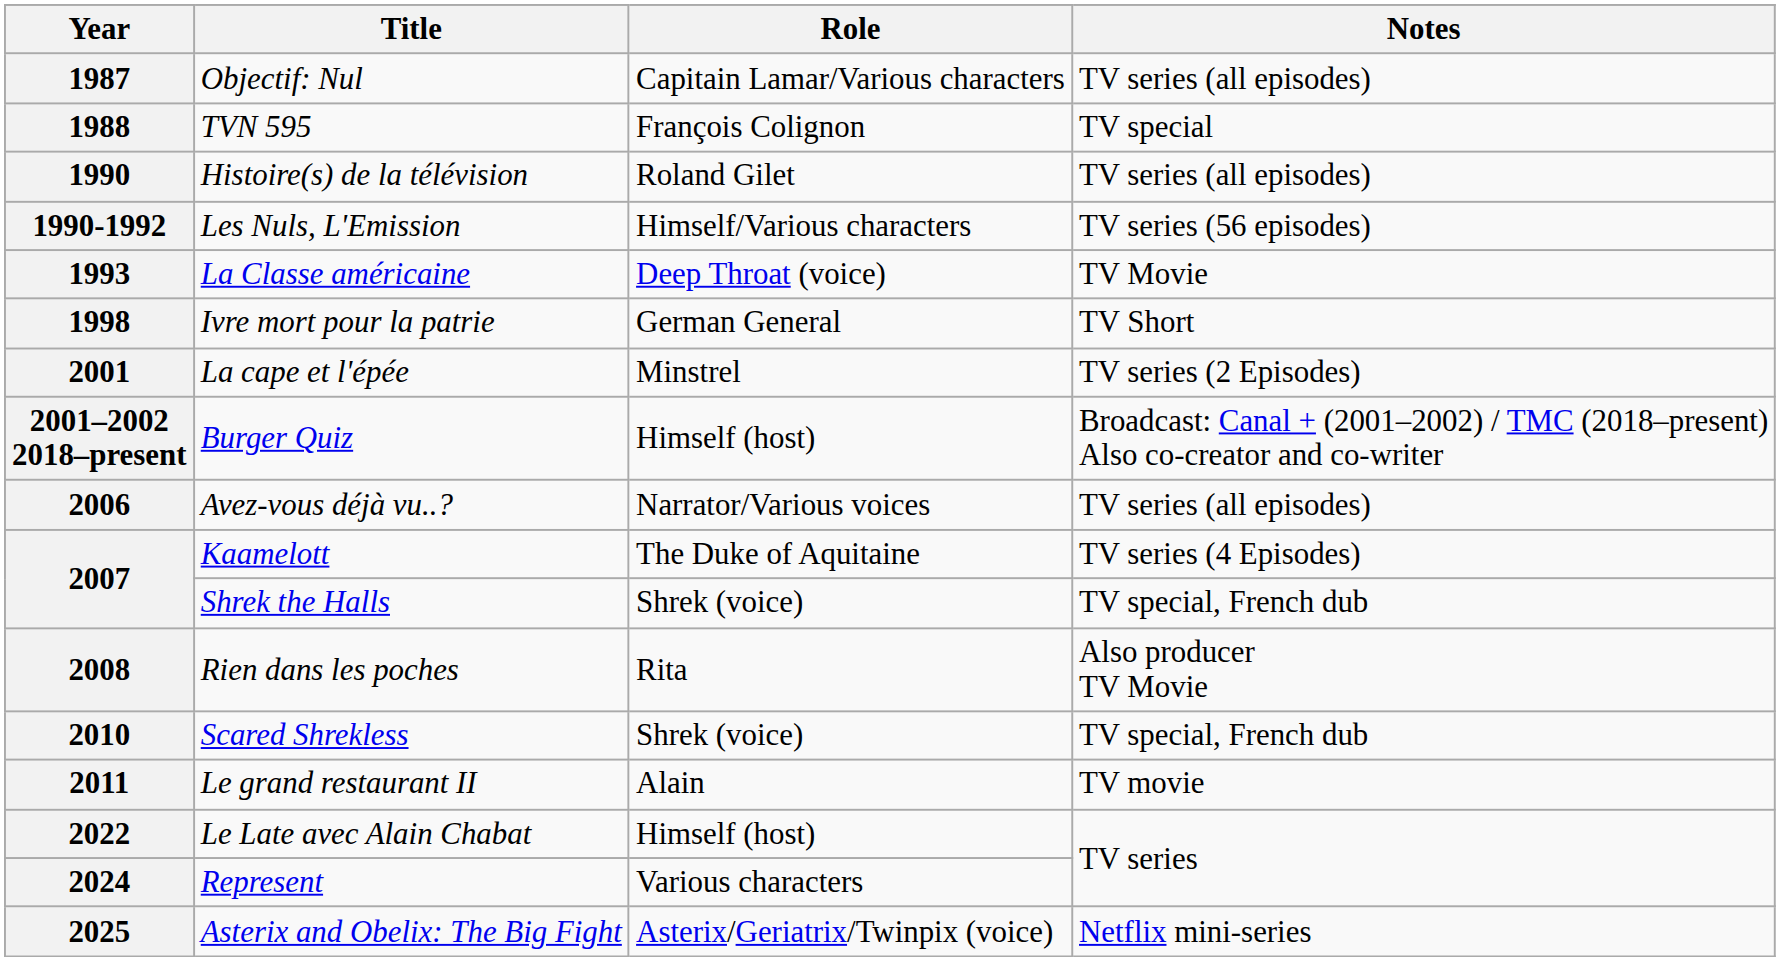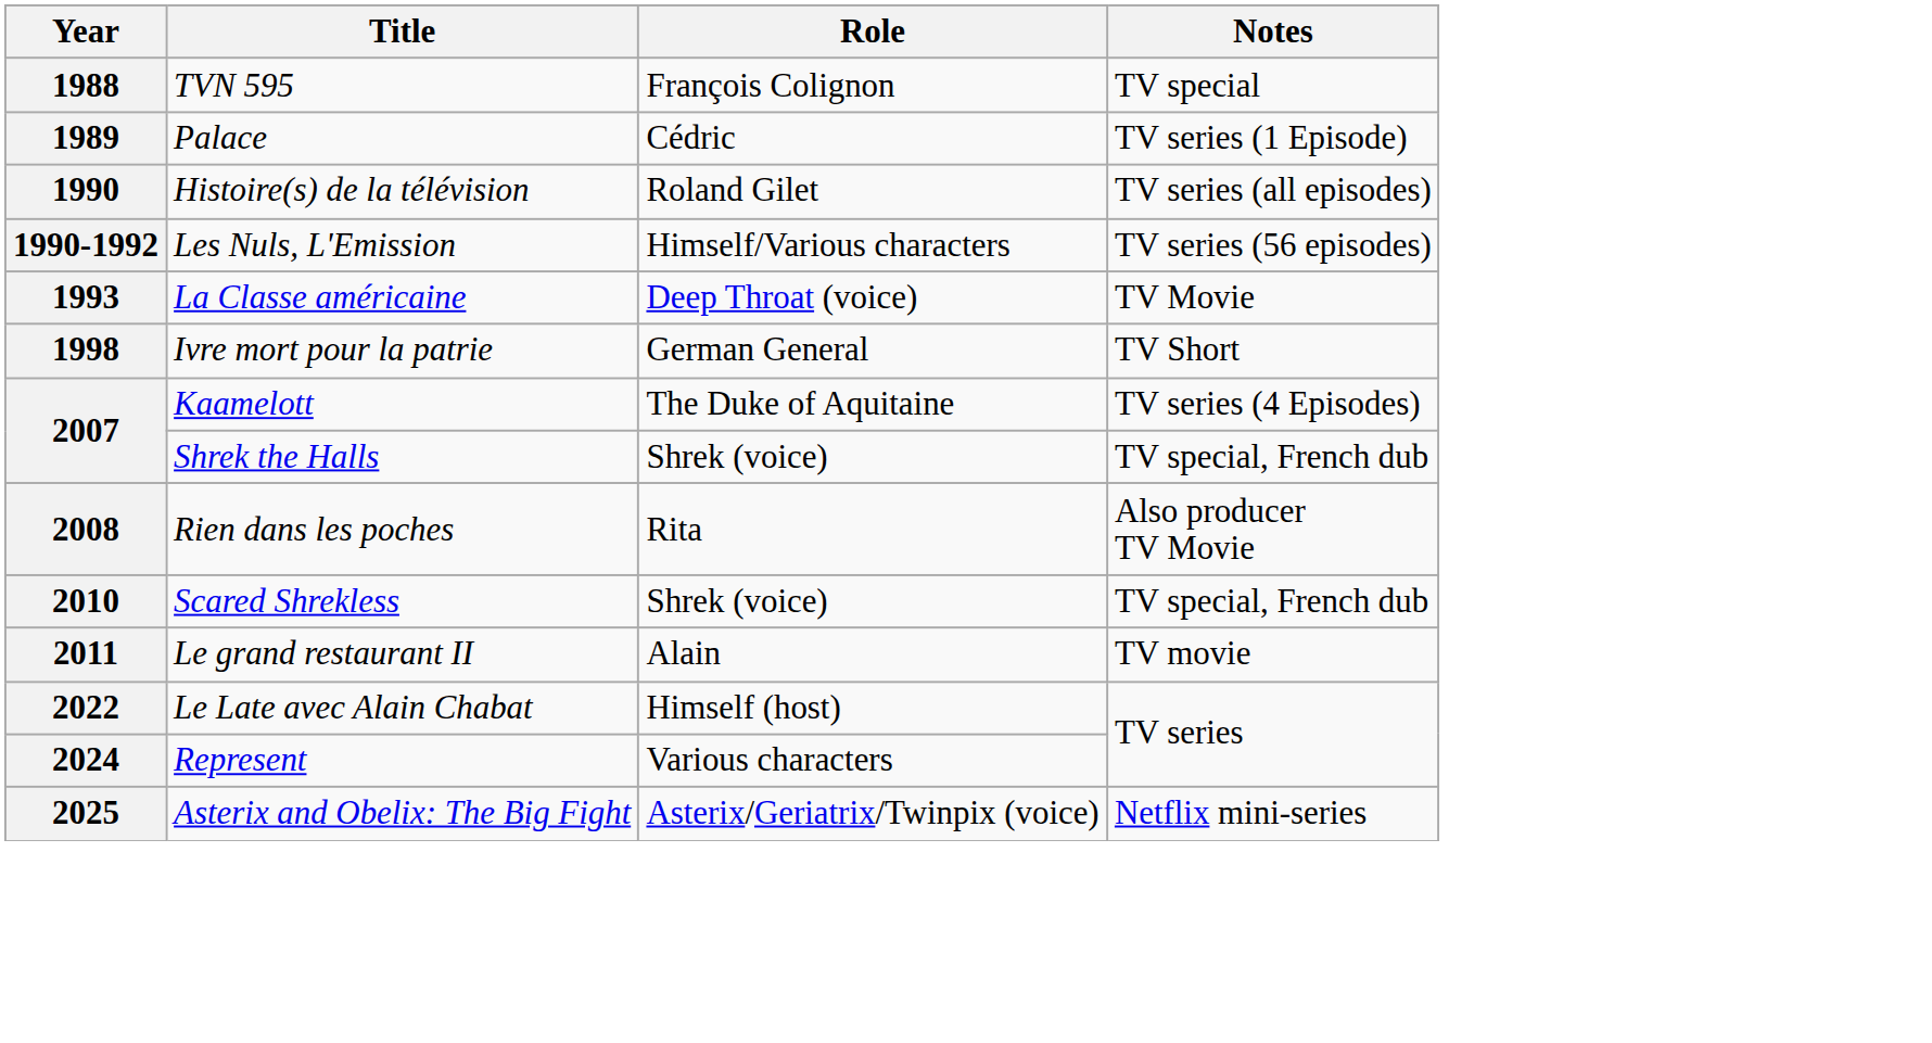- row: 1987 | Objectif: Nul | Capitain Lamar/Various characters | TV series (all episodes)
+ row: 1989 | Palace | Cédric | TV series (1 Episode)
- row: 2001 | La cape et l'épée | Minstrel | TV series (2 Episodes)
- row: 2001–2002 2018–present | Burger Quiz | Himself (host) | Broadcast: Canal + (2001–2002) / TMC (2018–present) Also co-creator and co-writer
- row: 2006 | Avez-vous déjà vu..? | Narrator/Various voices | TV series (all episodes)
